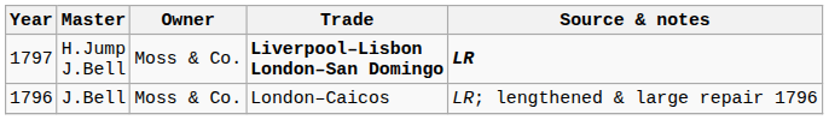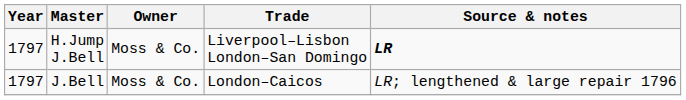H.Jump J.Bell | Trade: bold -> normal
J.Bell | Year: 1796 -> 1797
